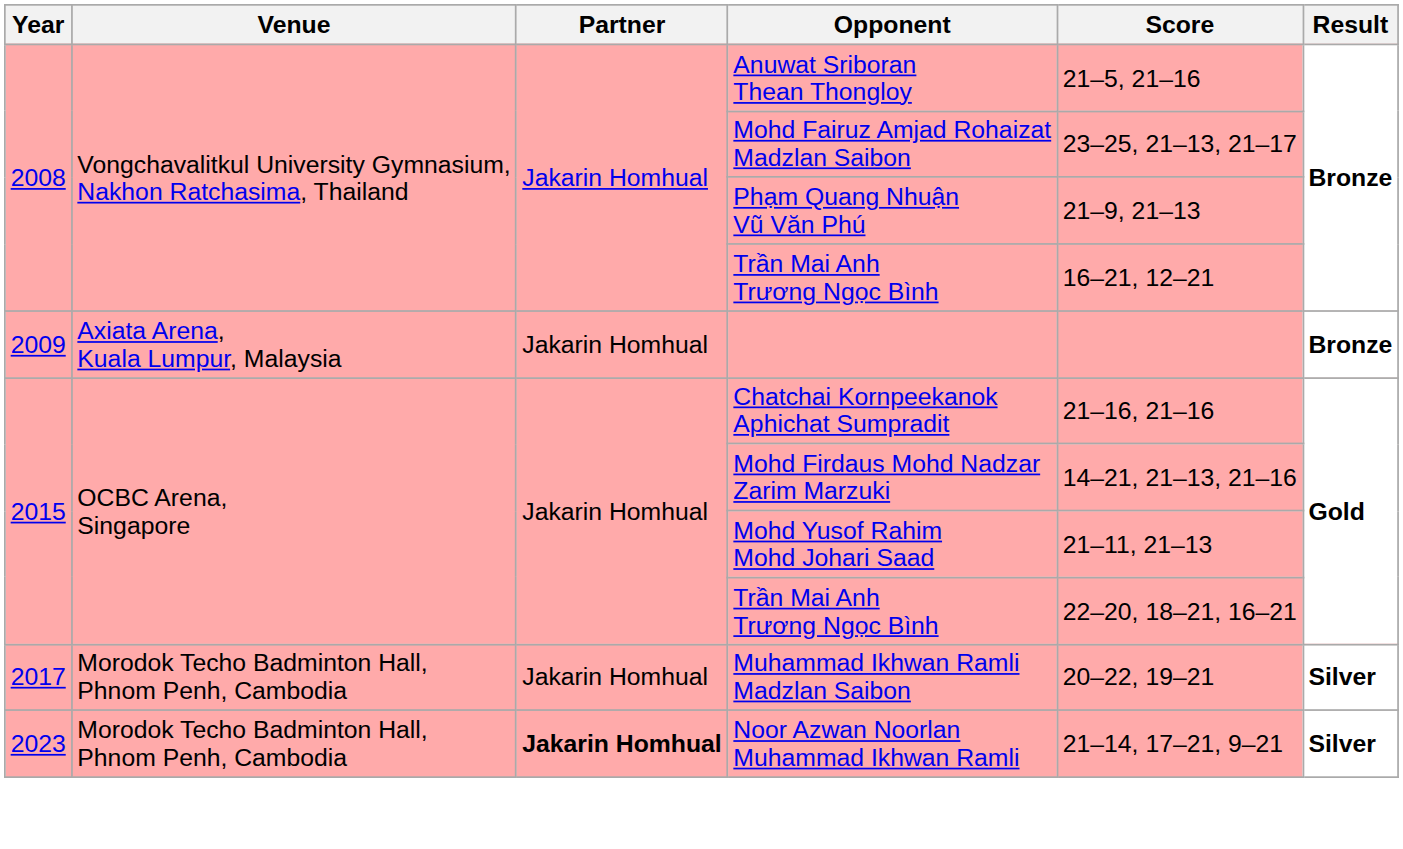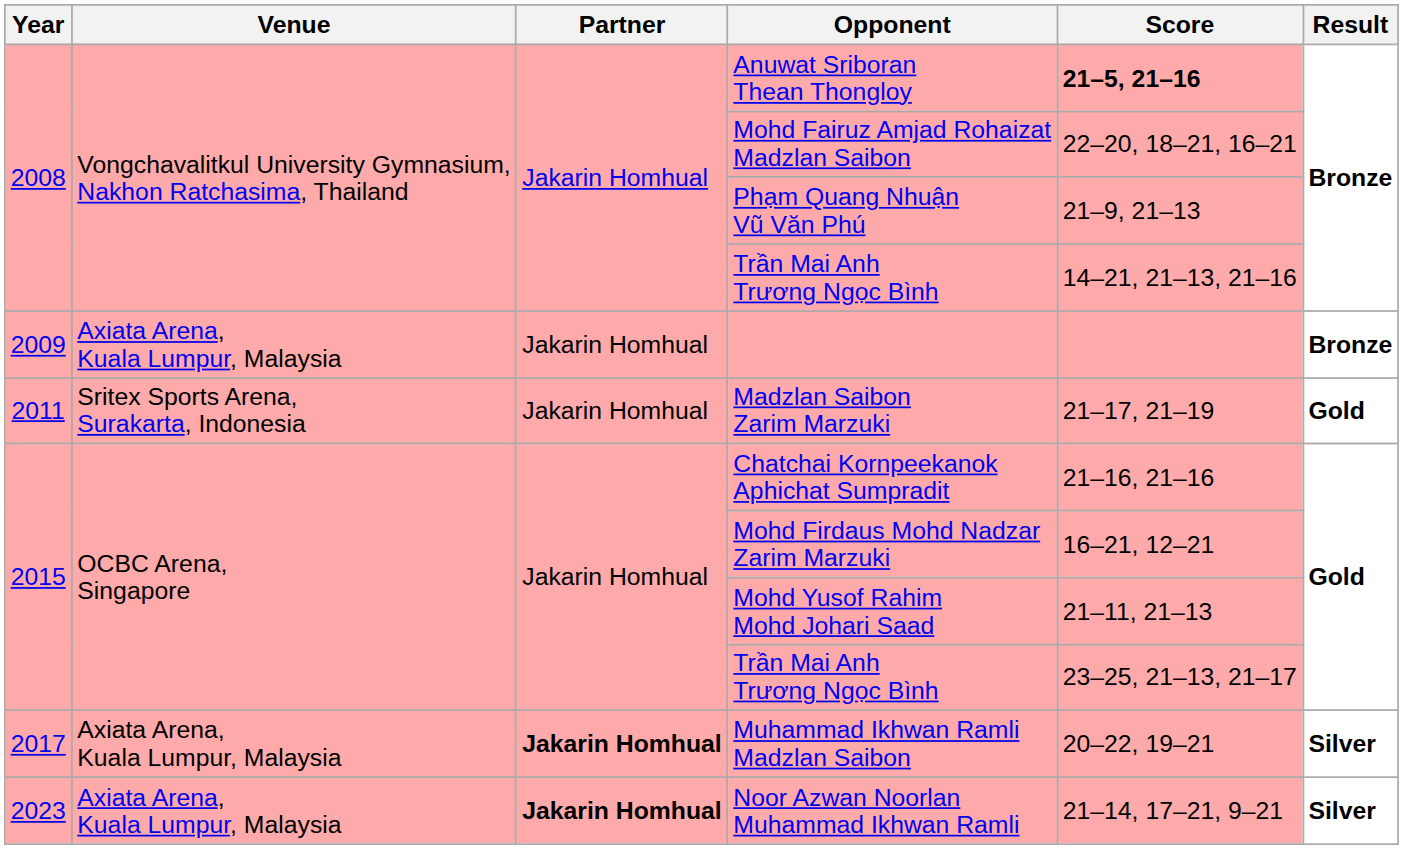Anuwat Sriboran Thean Thongloy | Score: normal -> bold
Mohd Fairuz Amjad Rohaizat Madzlan Saibon | Score: 23–25, 21–13, 21–17 -> 22–20, 18–21, 16–21
2008 / Trần Mai Anh Trương Ngọc Bình | Score: 16–21, 12–21 -> 14–21, 21–13, 21–16
+ row: 2011 | Sritex Sports Arena, Surakarta, Indonesia | Jakarin Homhual | Madzlan Saibon Zarim Marzuki | 21–17, 21–19 | Gold
Mohd Firdaus Mohd Nadzar Zarim Marzuki | Score: 14–21, 21–13, 21–16 -> 16–21, 12–21
2015 / Trần Mai Anh Trương Ngọc Bình | Score: 22–20, 18–21, 16–21 -> 23–25, 21–13, 21–17
Muhammad Ikhwan Ramli Madzlan Saibon | Venue: Morodok Techo Badminton Hall, Phnom Penh, Cambodia -> Axiata Arena, Kuala Lumpur, Malaysia
Muhammad Ikhwan Ramli Madzlan Saibon | Partner: normal -> bold
Noor Azwan Noorlan Muhammad Ikhwan Ramli | Venue: Morodok Techo Badminton Hall, Phnom Penh, Cambodia -> Axiata Arena, Kuala Lumpur, Malaysia
